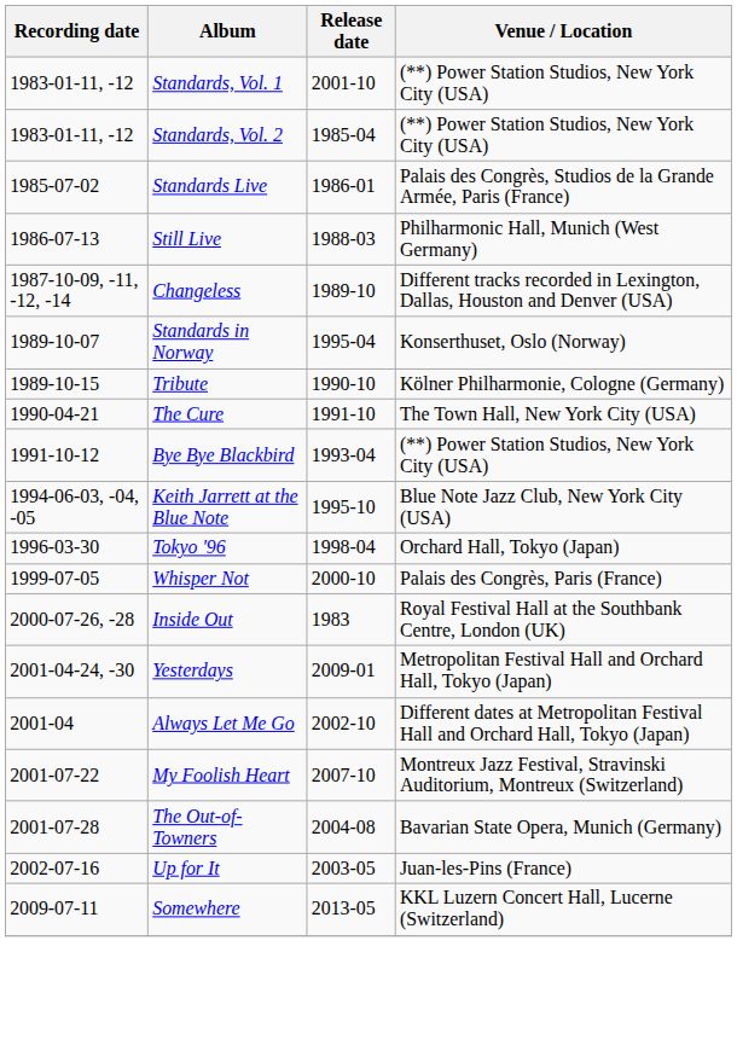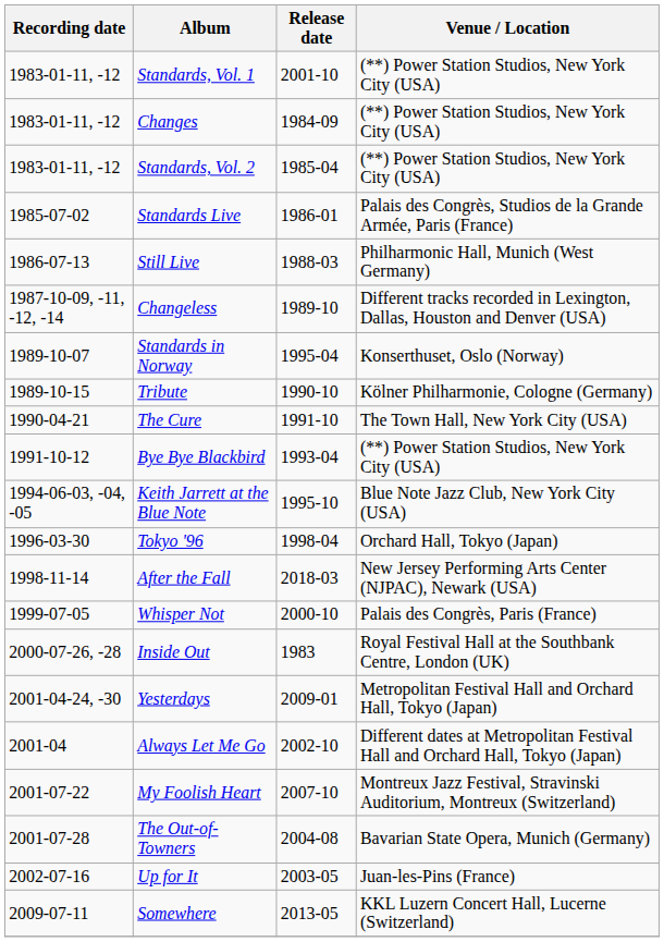+ row: 1983-01-11, -12 | Changes | 1984-09 | (**) Power Station Studios, New York City (USA)
+ row: 1998-11-14 | After the Fall | 2018-03 | New Jersey Performing Arts Center (NJPAC), Newark (USA)
